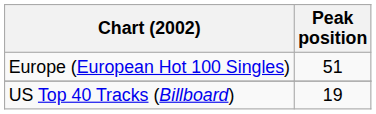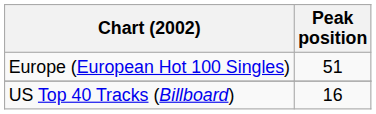US Top 40 Tracks (Billboard) | Peak position: 19 -> 16
